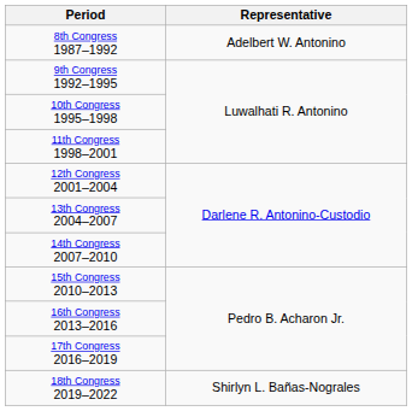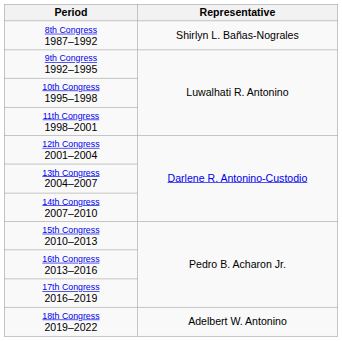8th Congress 1987–1992 | Representative: Adelbert W. Antonino -> Shirlyn L. Bañas-Nograles
18th Congress 2019–2022 | Representative: Shirlyn L. Bañas-Nograles -> Adelbert W. Antonino
